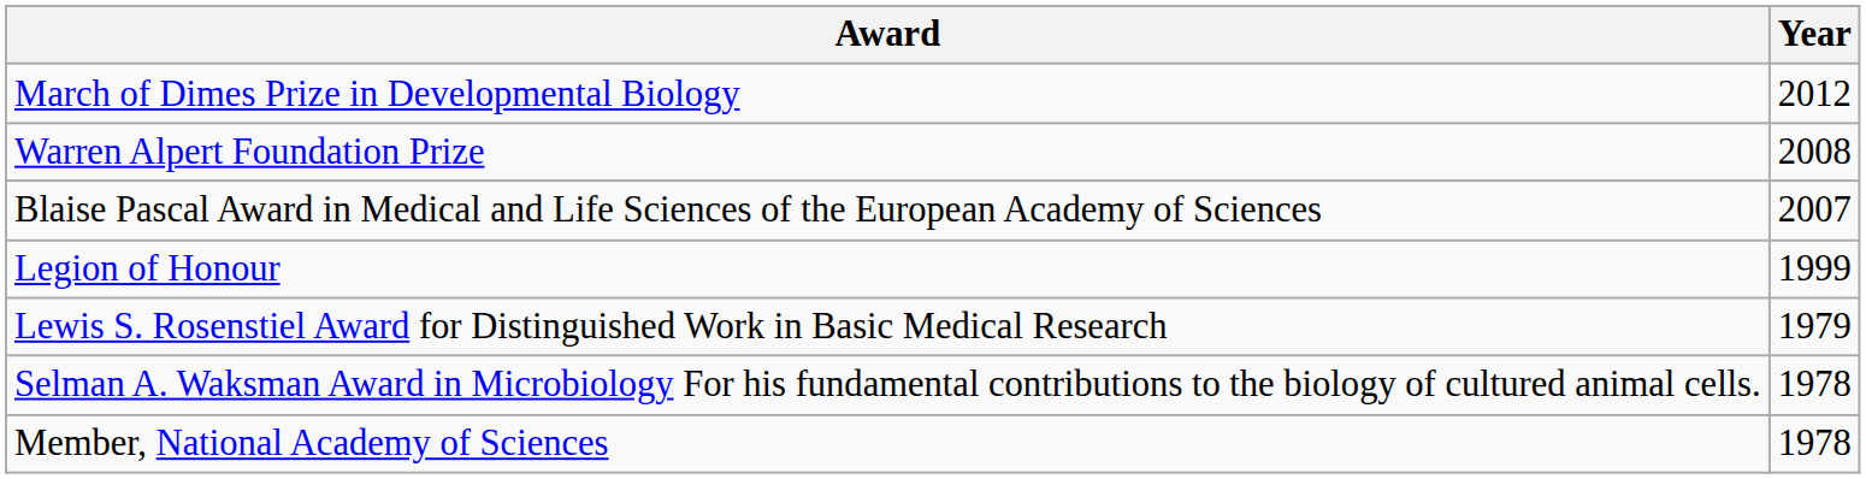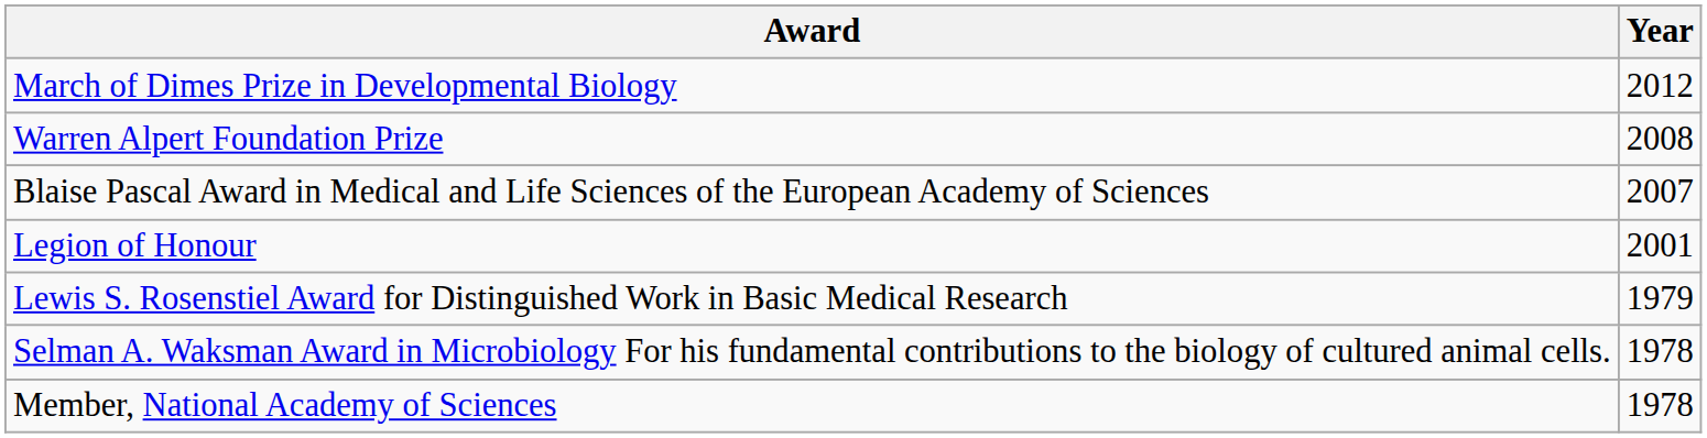Legion of Honour | Year: 1999 -> 2001
